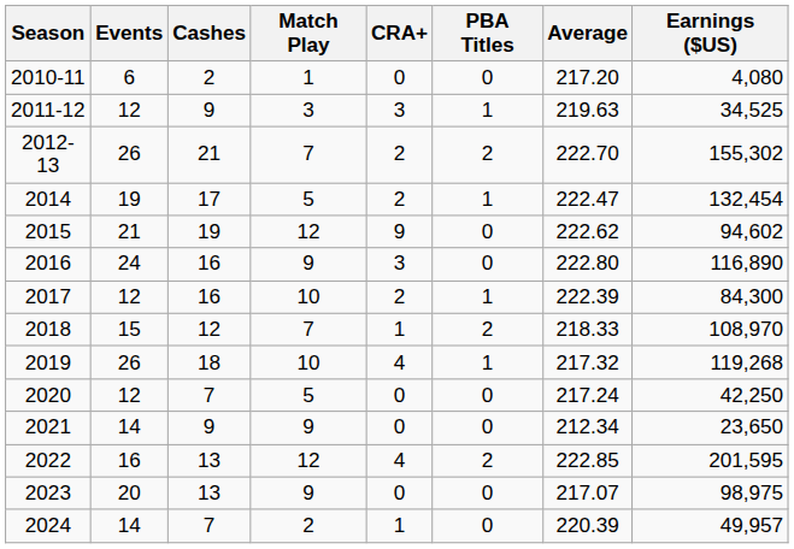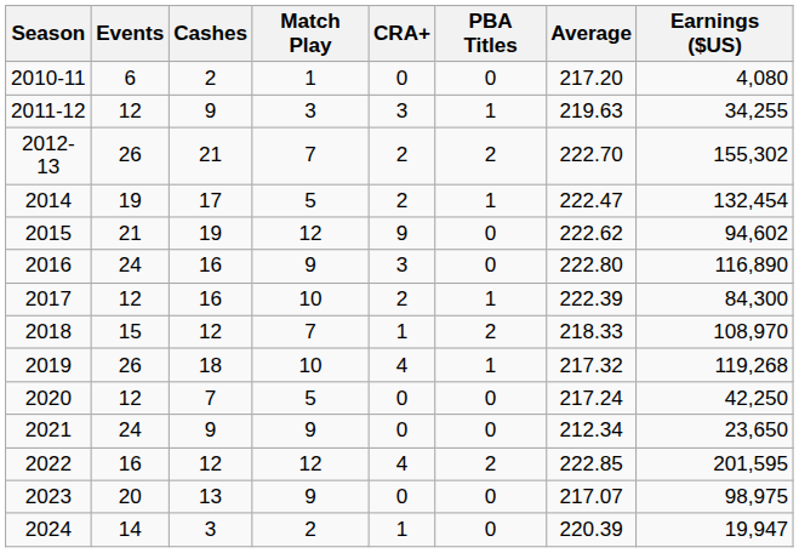2011-12 | Earnings ($US): 34,525 -> 34,255
2021 | Events: 14 -> 24
2022 | Cashes: 13 -> 12
2024 | Cashes: 7 -> 3
2024 | Earnings ($US): 49,957 -> 19,947
